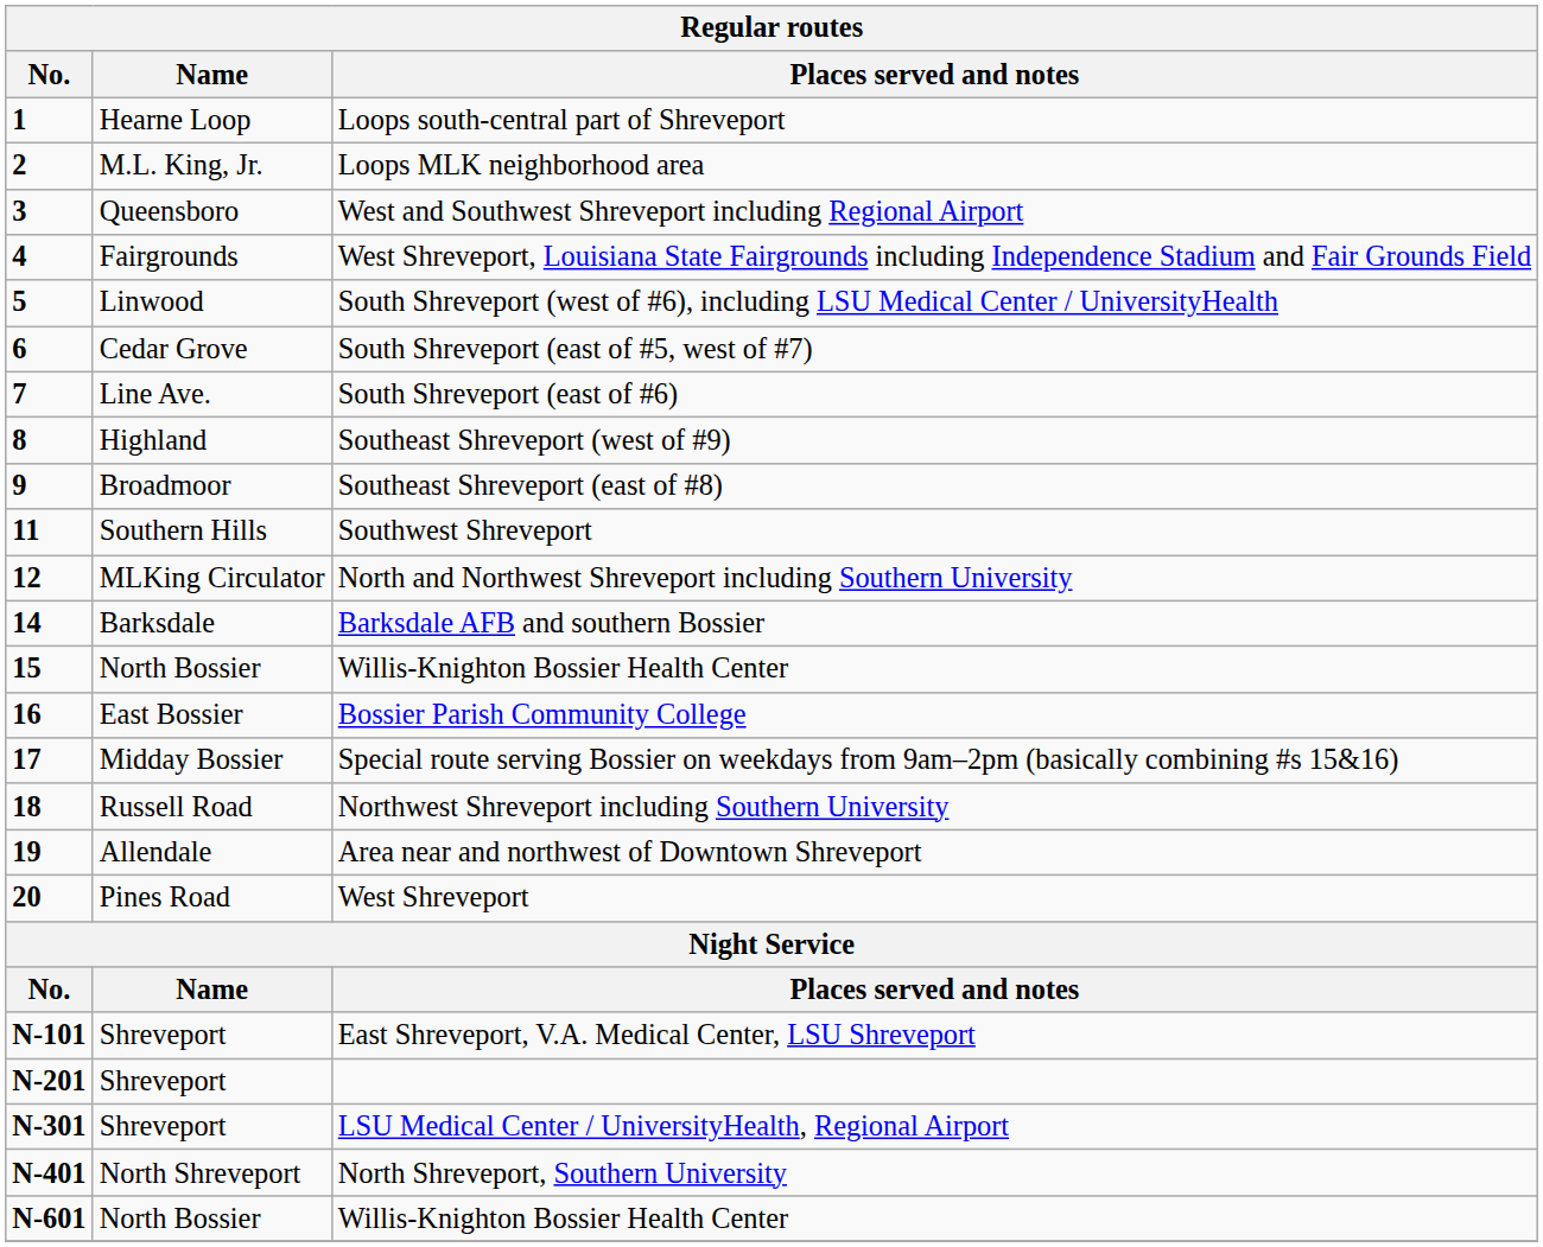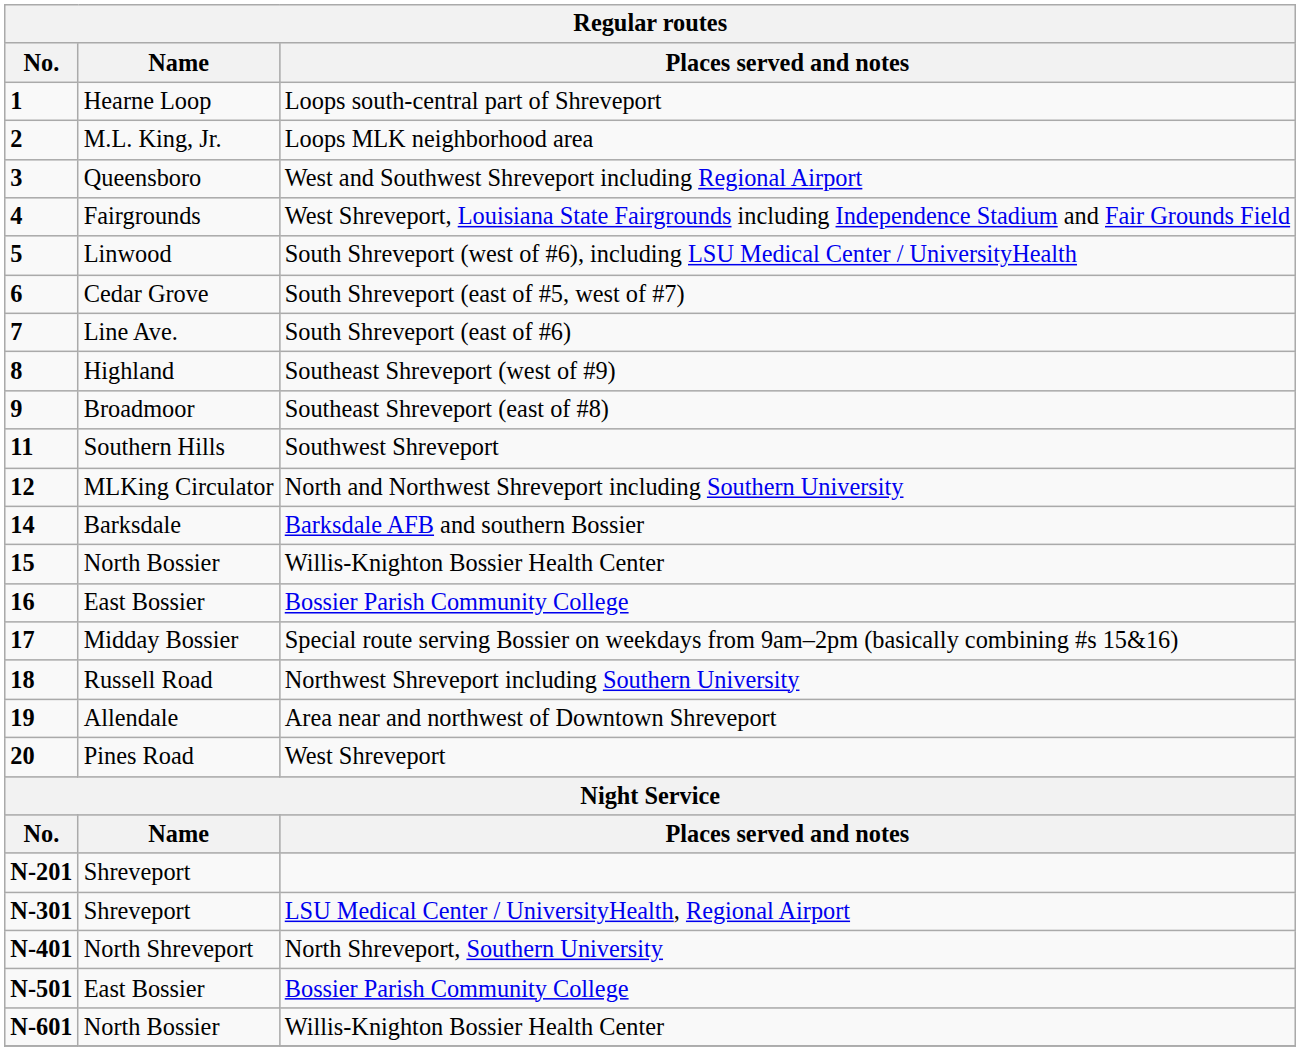- row: N-101 | Shreveport | East Shreveport, V.A. Medical Center, LSU Shreveport
+ row: N-501 | East Bossier | Bossier Parish Community College
